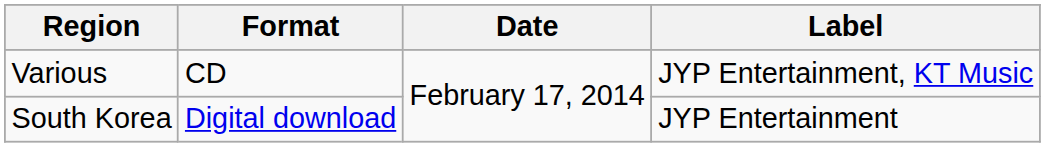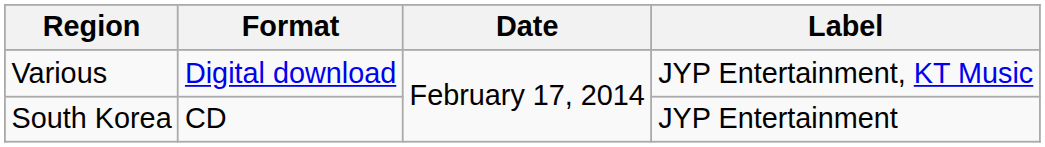Various | Format: CD -> Digital download
South Korea | Format: Digital download -> CD
